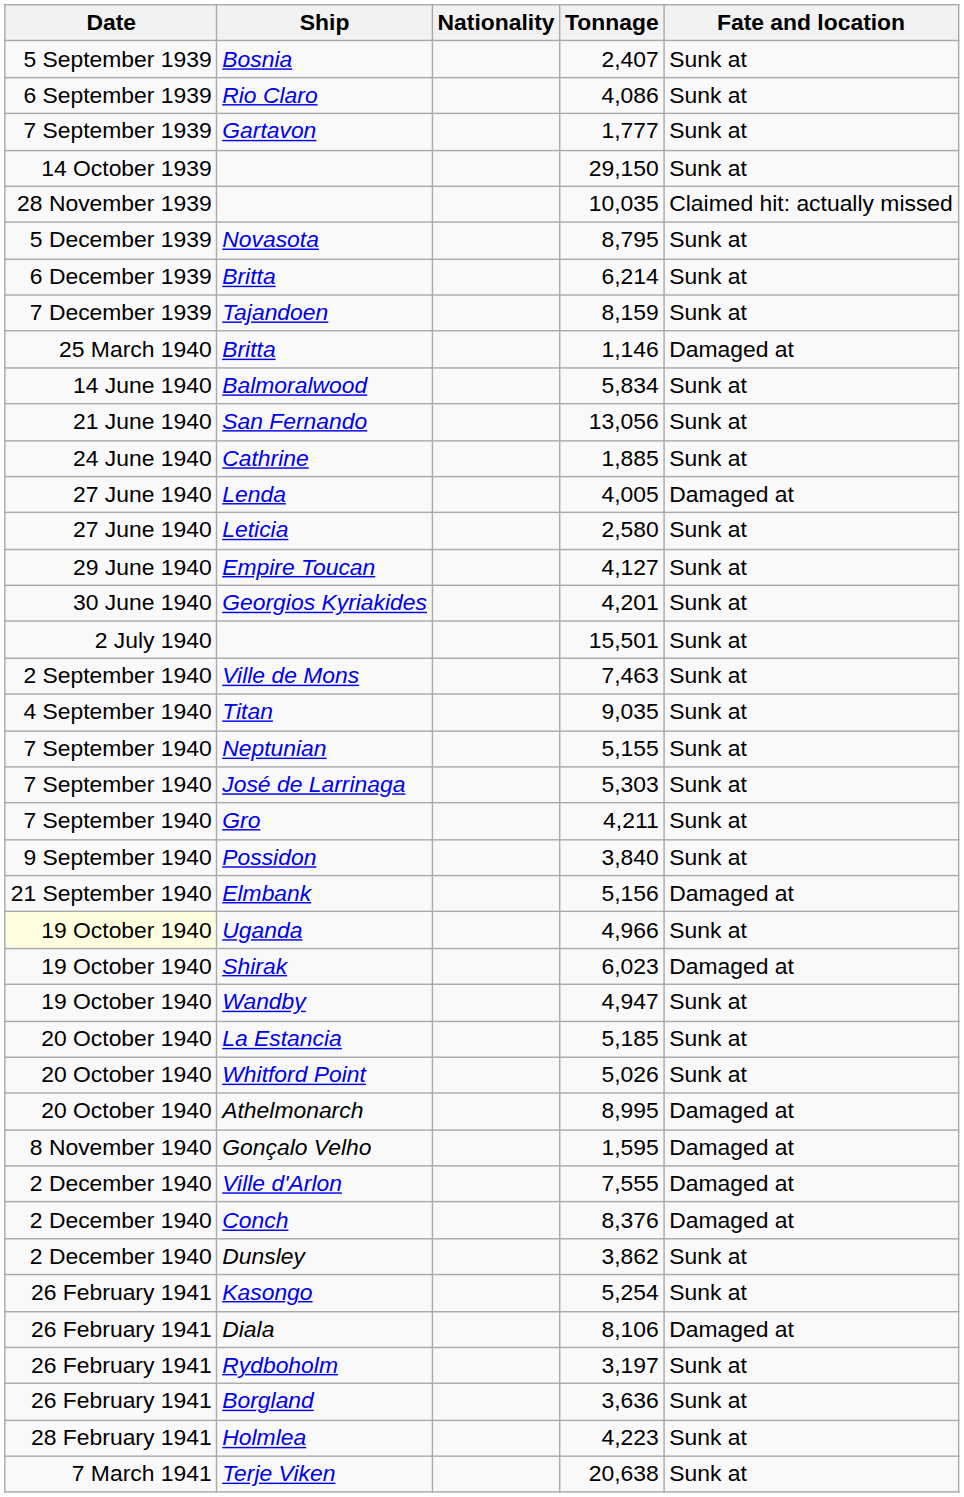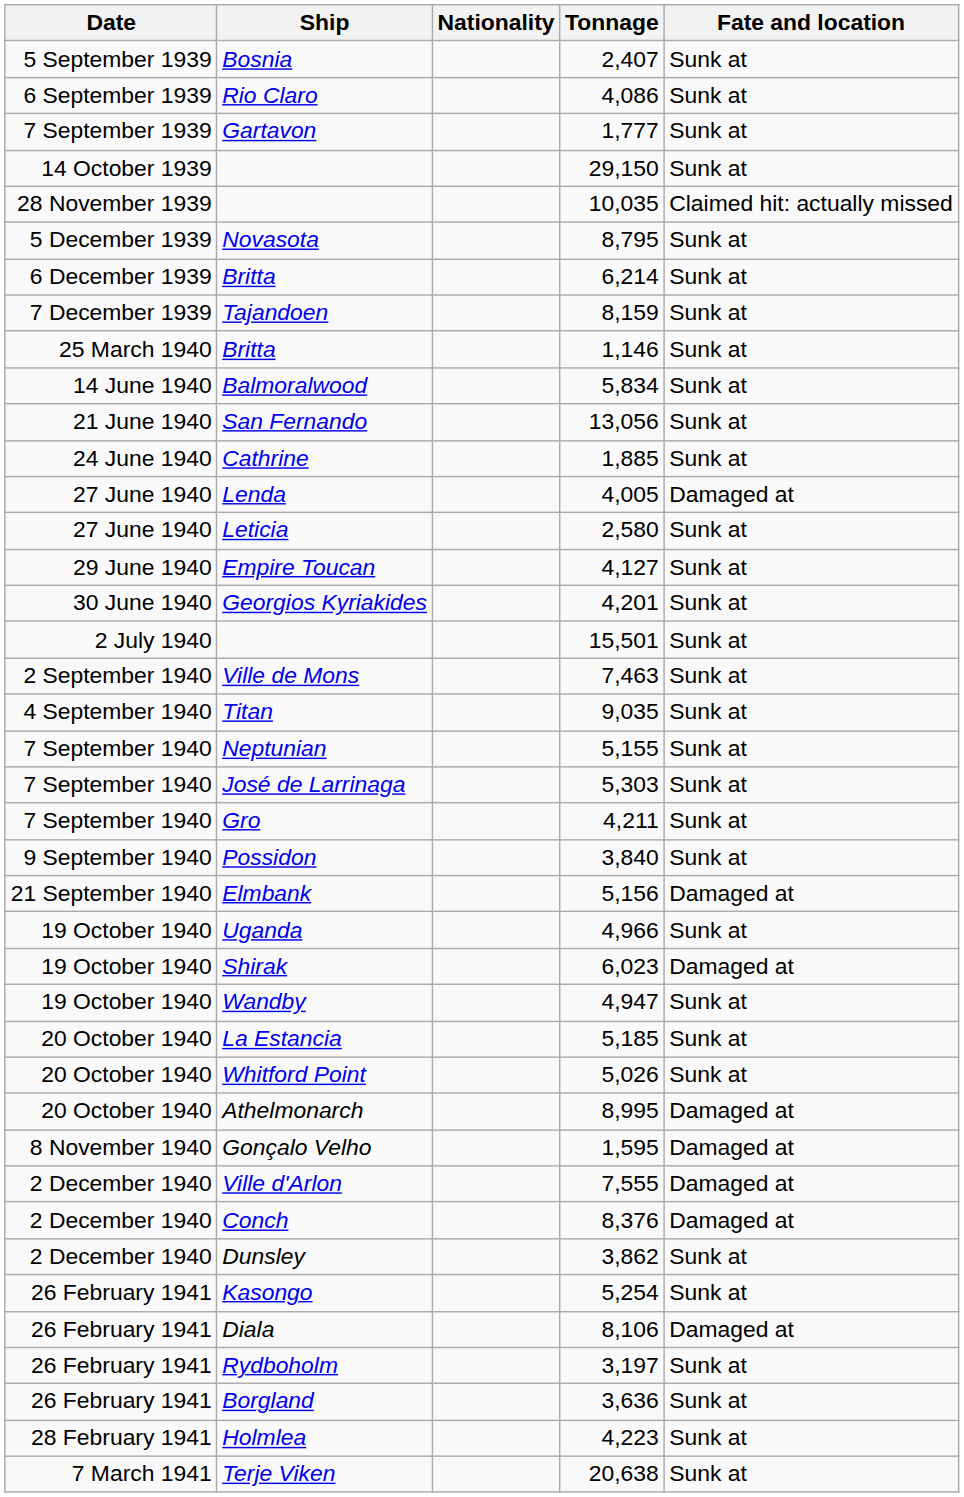Britta / 1,146 | Fate and location: Damaged at -> Sunk at
Uganda | Date: lightyellow background -> no background
